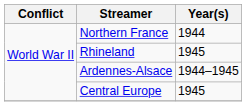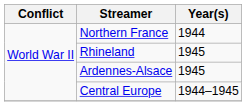Ardennes-Alsace | Year(s): 1944–1945 -> 1945
Central Europe | Year(s): 1945 -> 1944–1945
